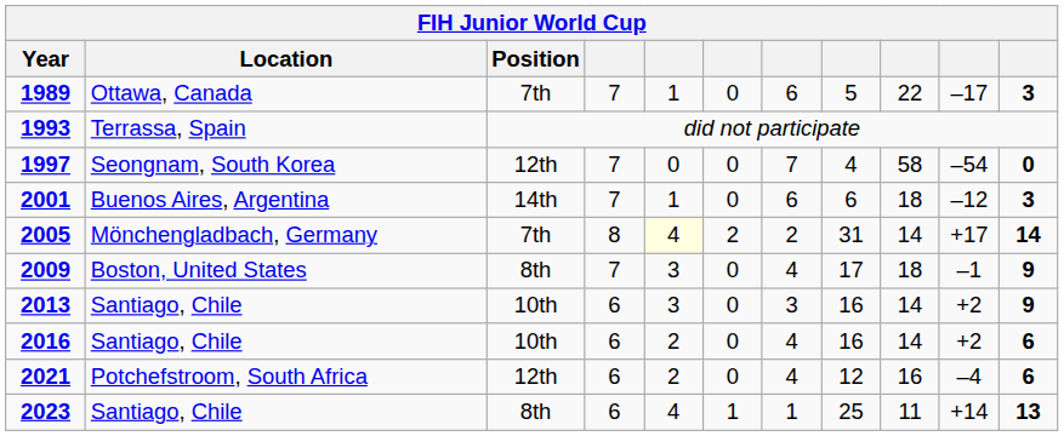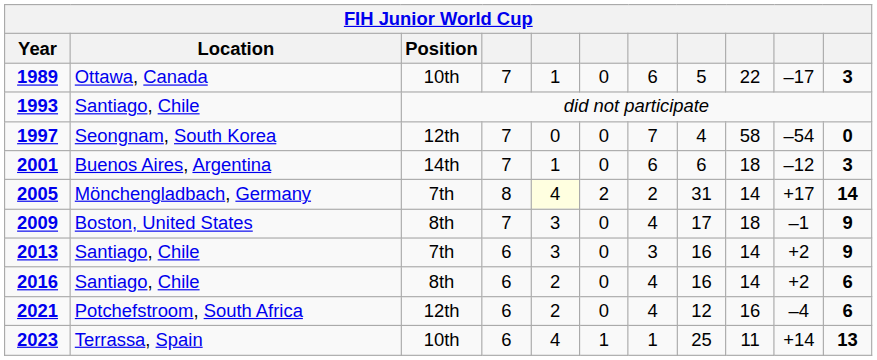1989 | Position: 7th -> 10th
1993 | Location: Terrassa, Spain -> Santiago, Chile
2013 | Position: 10th -> 7th
2016 | Position: 10th -> 8th
2023 | Location: Santiago, Chile -> Terrassa, Spain
2023 | Position: 8th -> 10th
